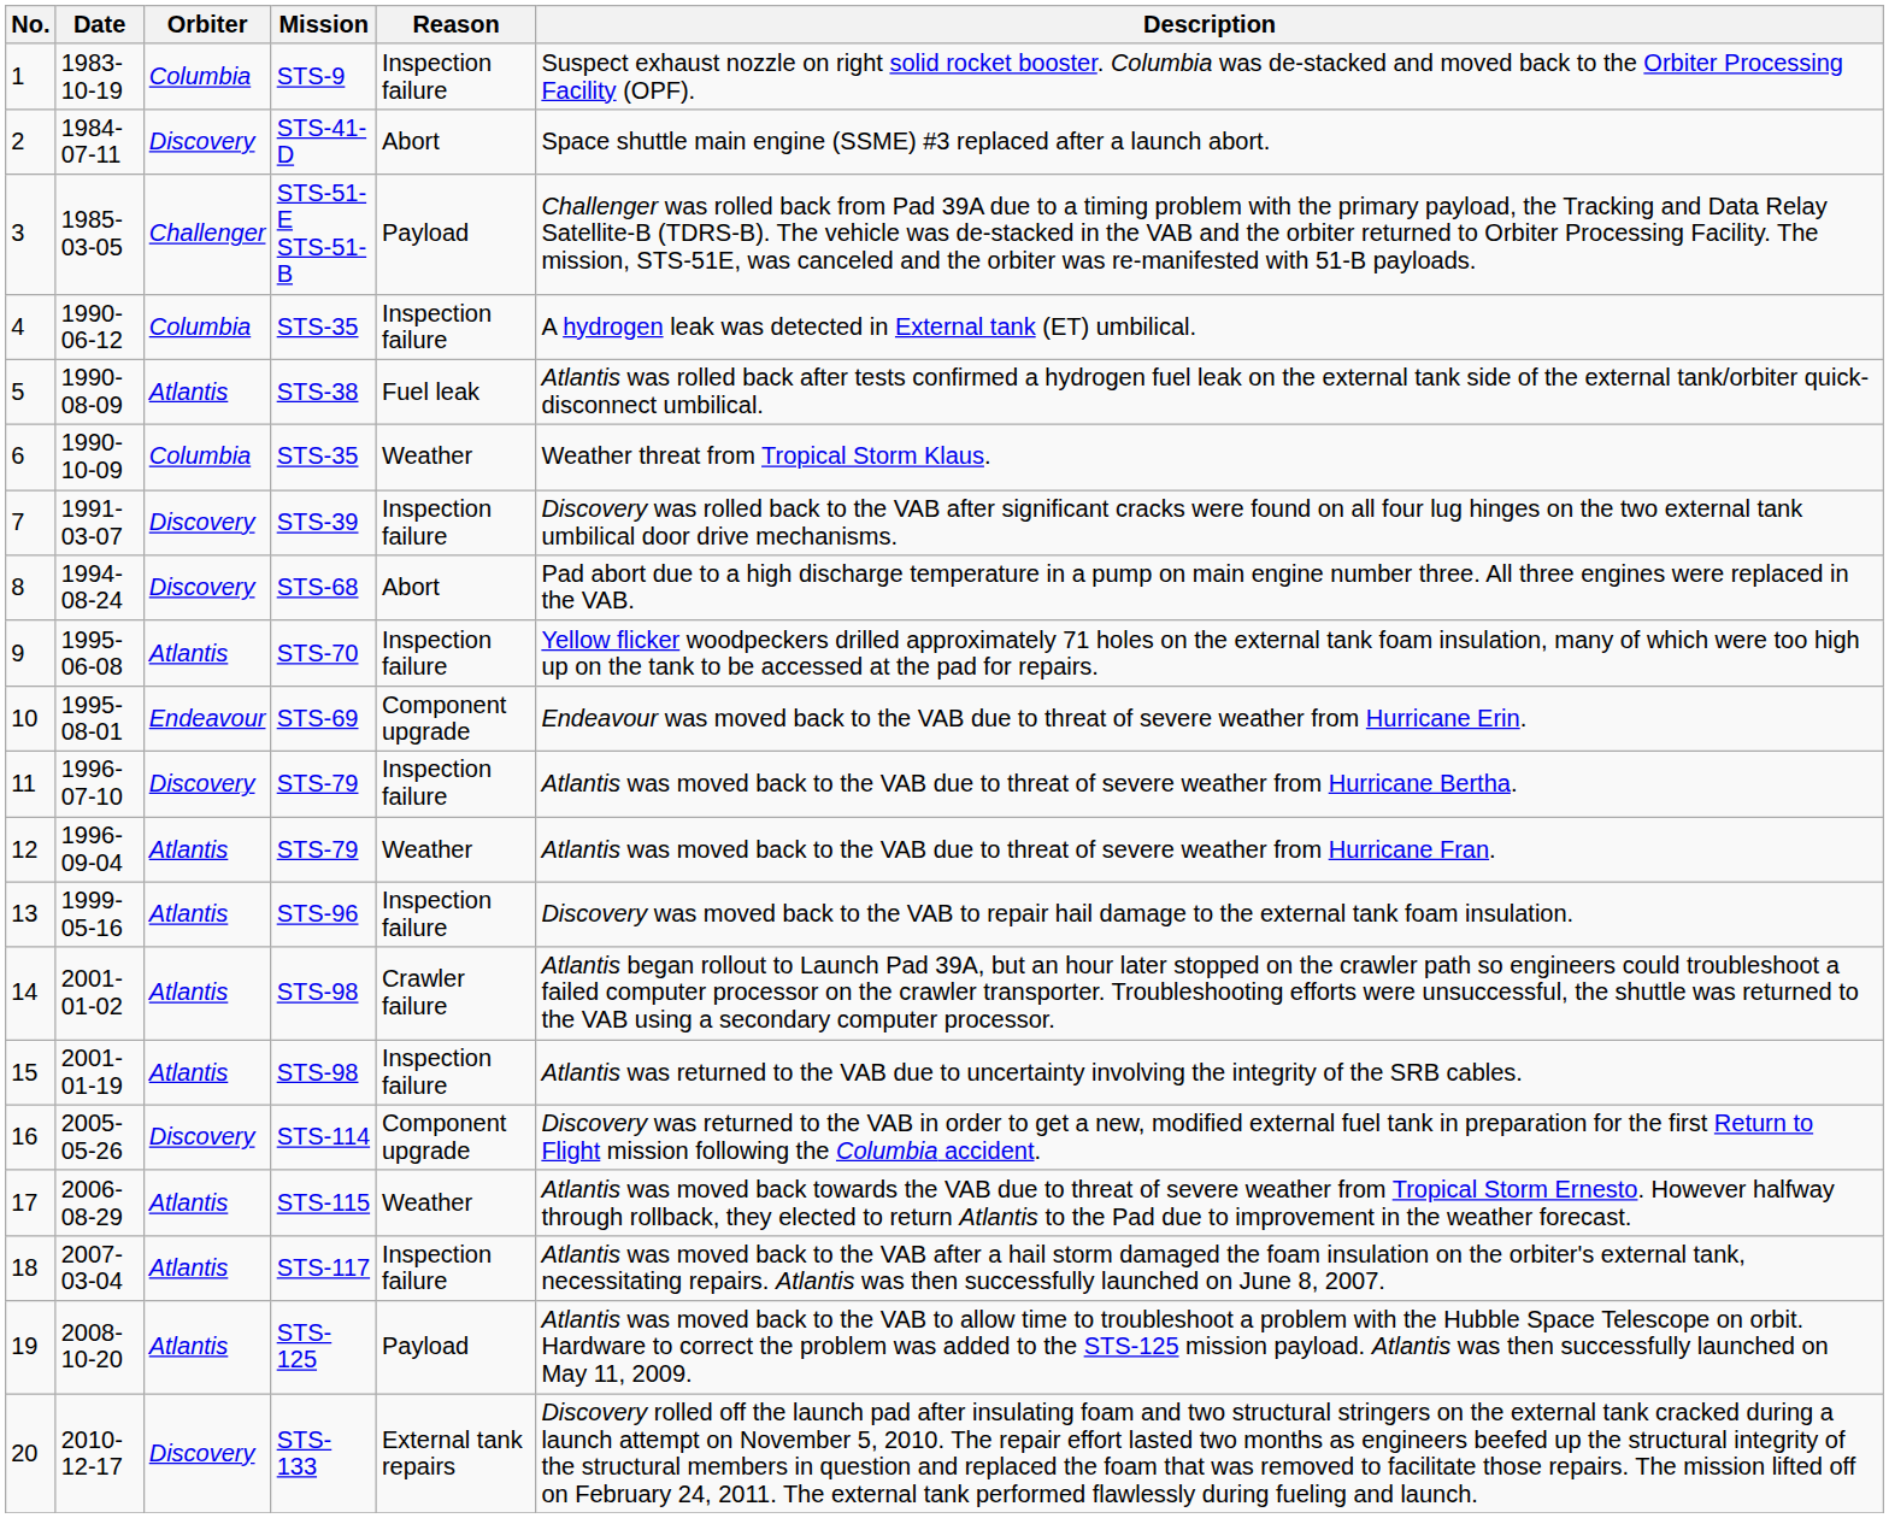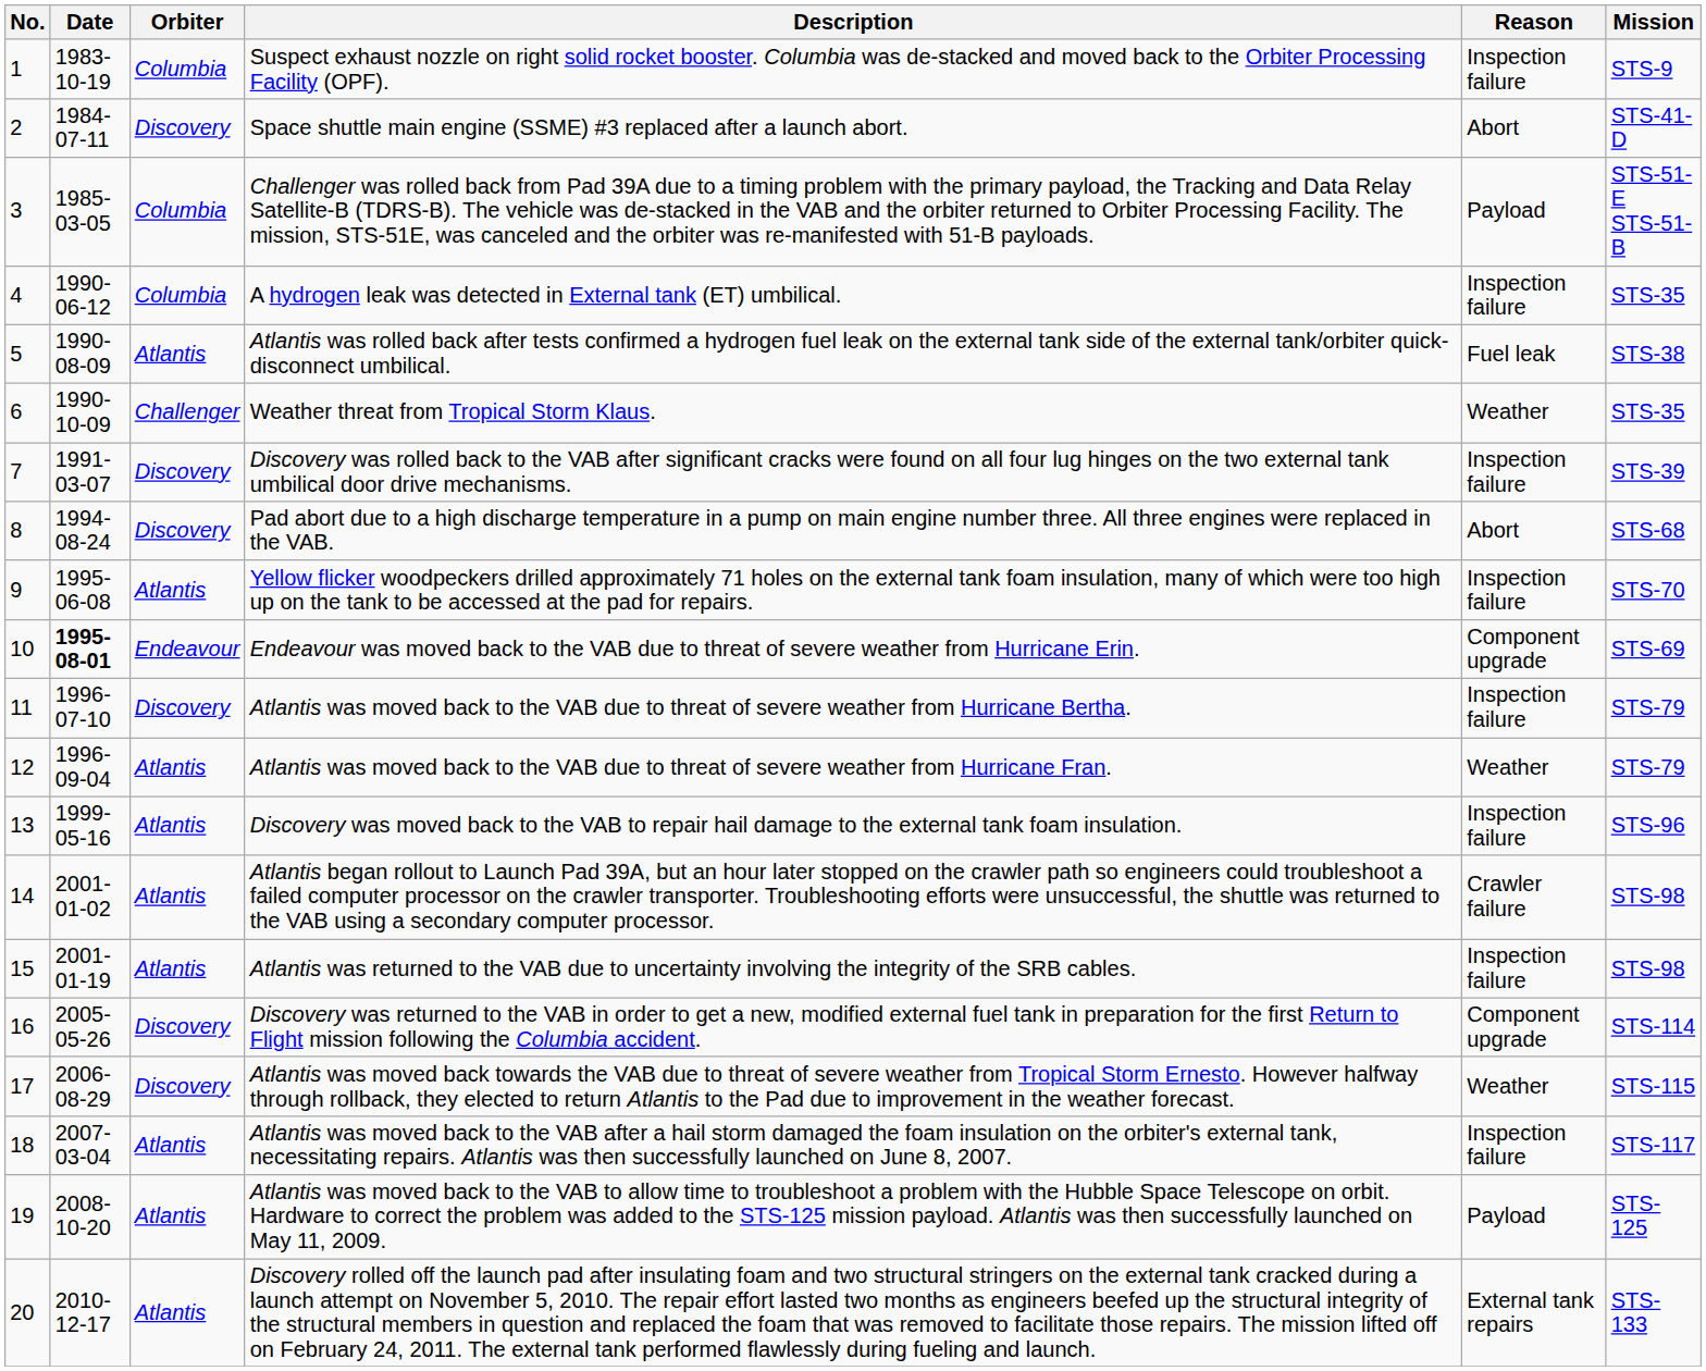columns swapped: Mission <-> Description
3 | Orbiter: Challenger -> Columbia
6 | Orbiter: Columbia -> Challenger
10 | Date: normal -> bold
17 | Orbiter: Atlantis -> Discovery
20 | Orbiter: Discovery -> Atlantis
